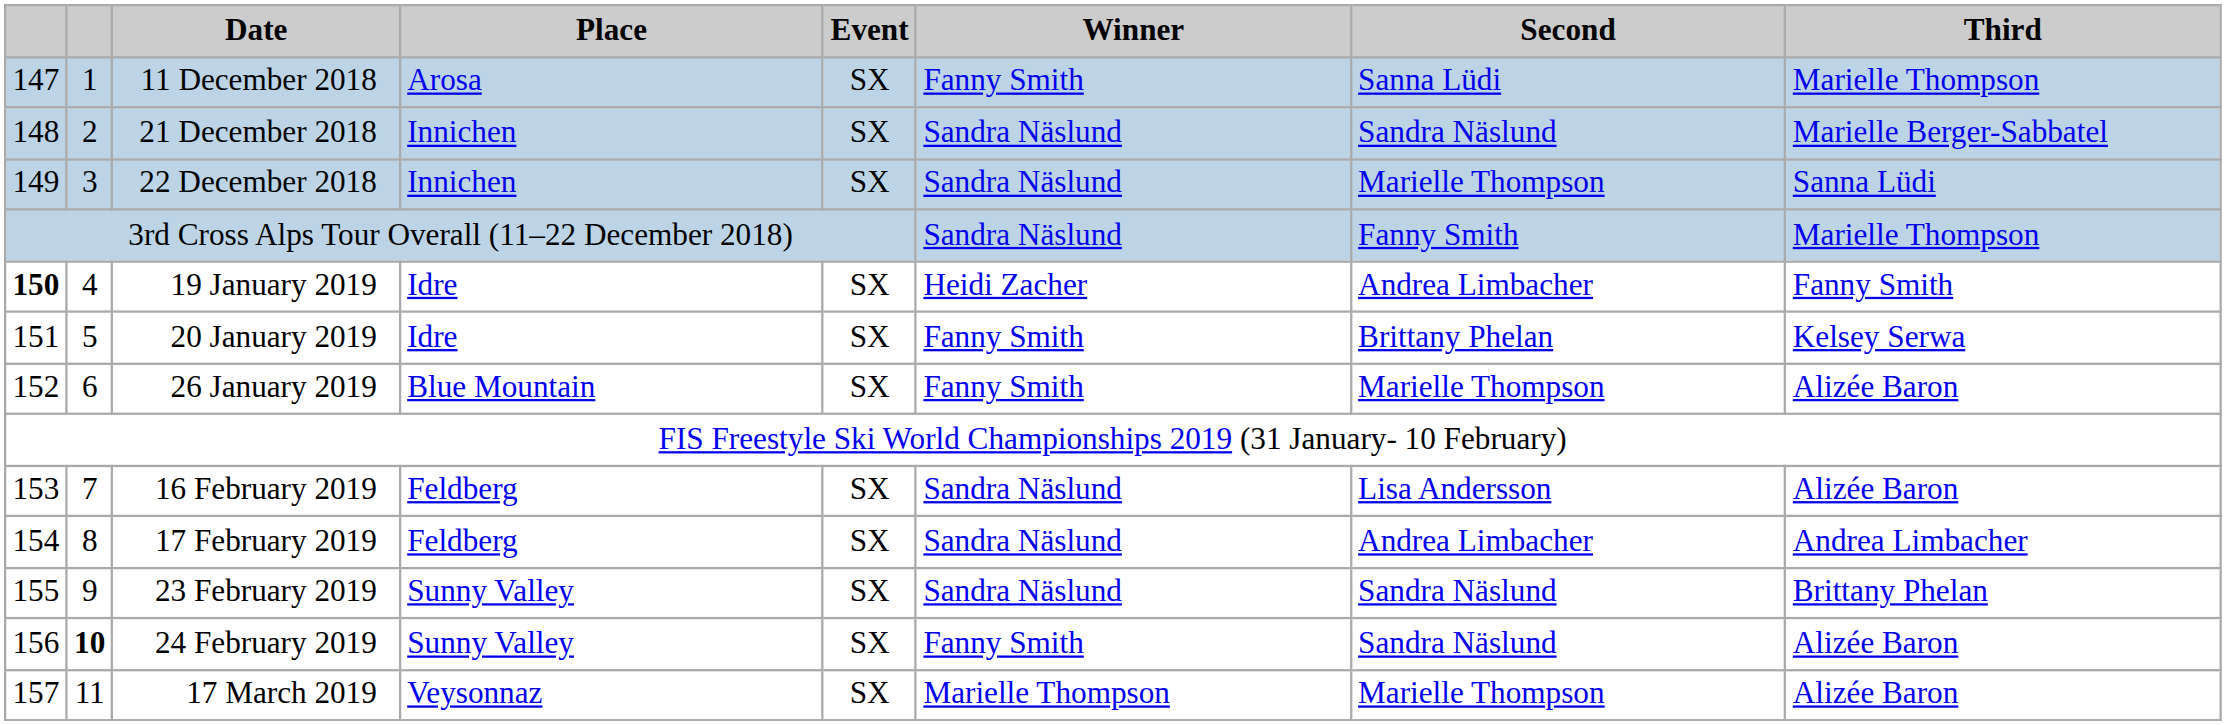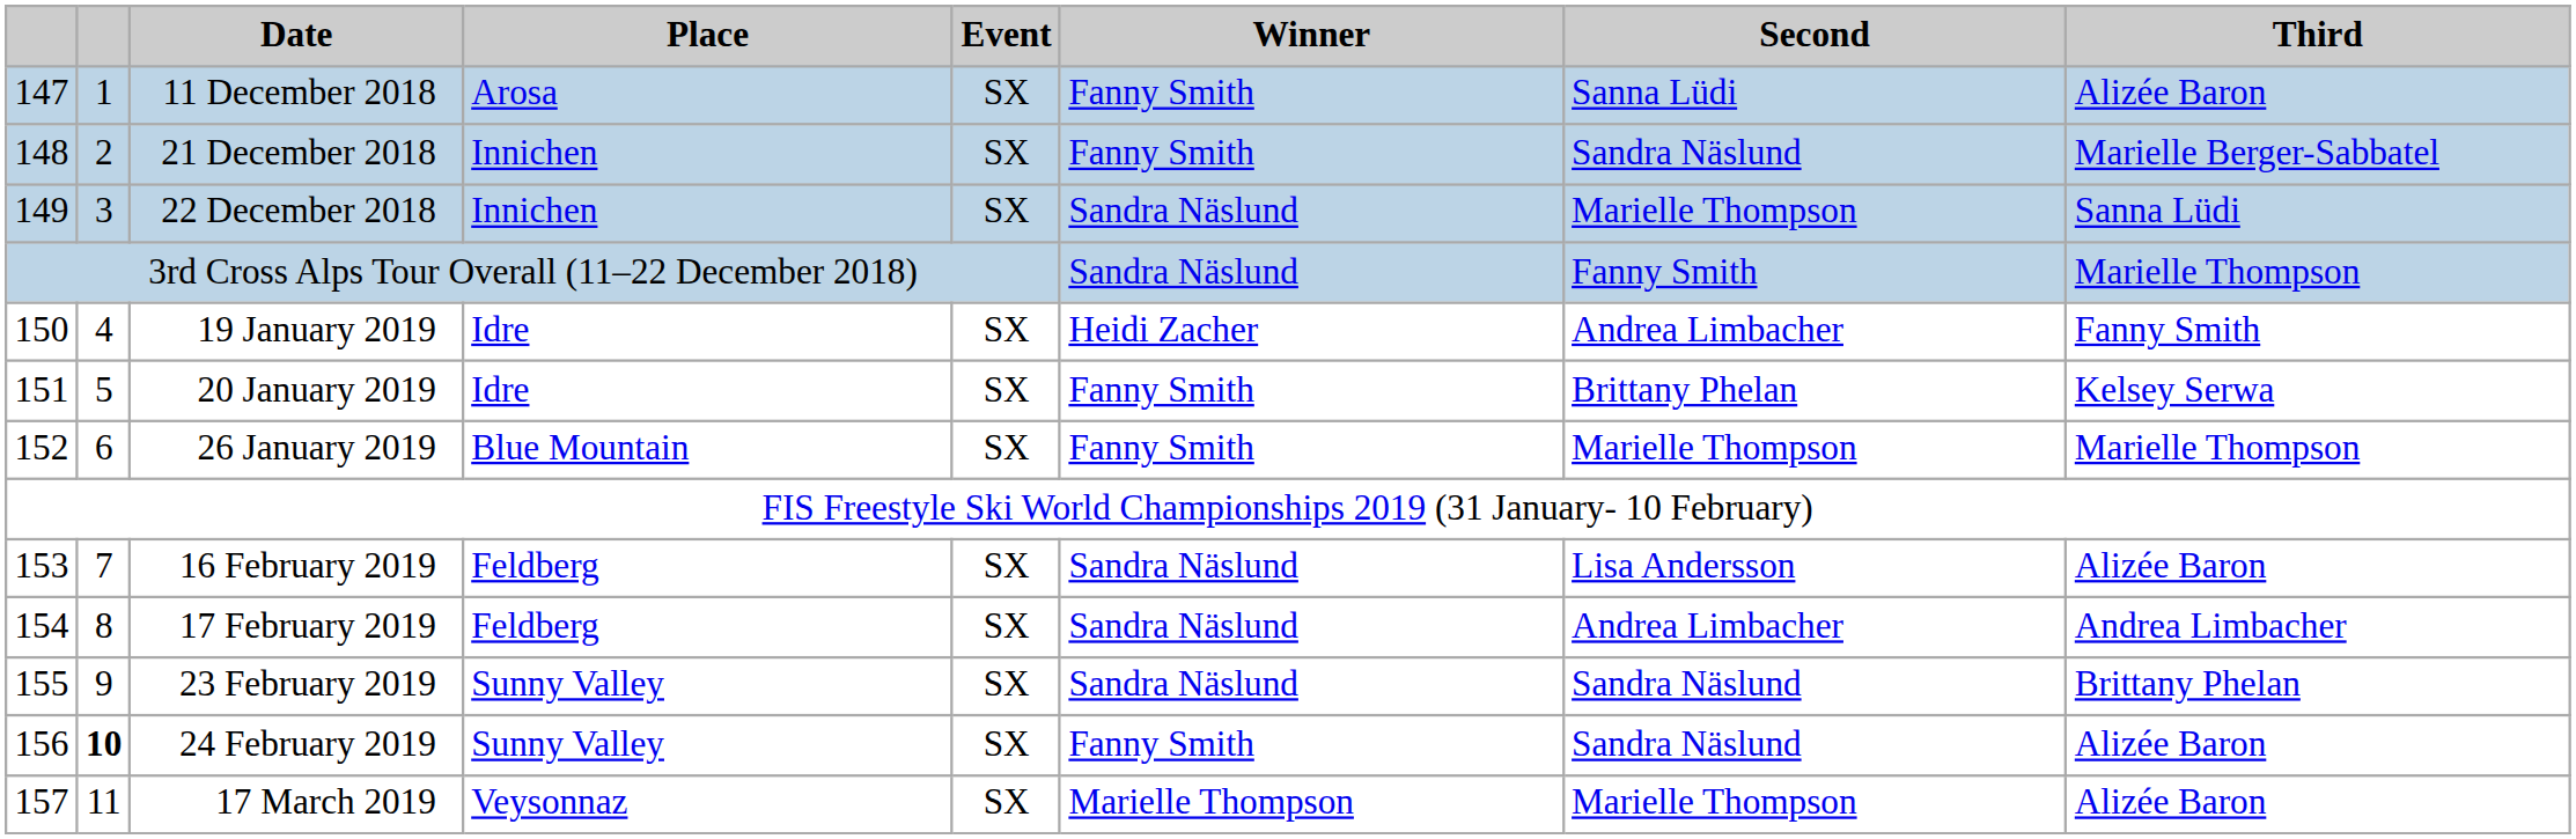11 December 2018 | Third: Marielle Thompson -> Alizée Baron
21 December 2018 | Winner: Sandra Näslund -> Fanny Smith
19 January 2019 | column 1: bold -> normal
26 January 2019 | Third: Alizée Baron -> Marielle Thompson
